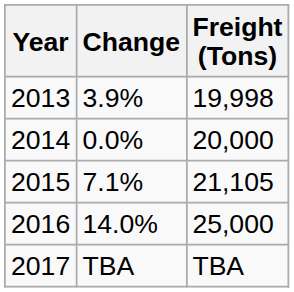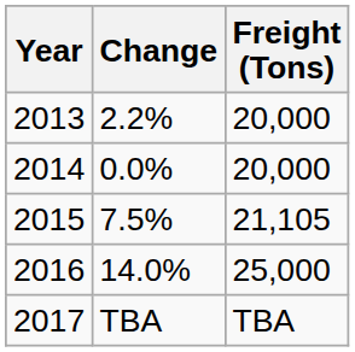2013 | Change: 3.9% -> 2.2%
2013 | Freight (Tons): 19,998 -> 20,000
2015 | Change: 7.1% -> 7.5%
